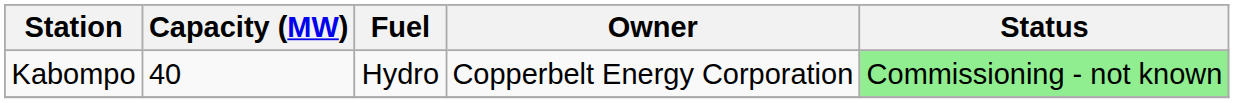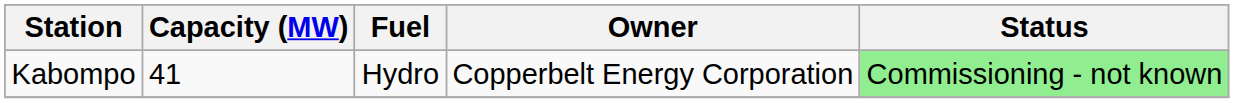Kabompo | Capacity (MW): 40 -> 41
